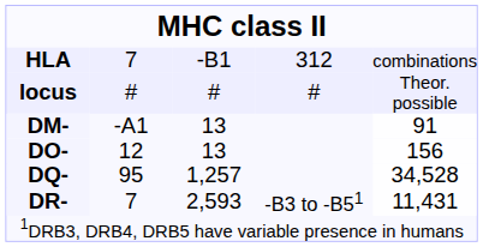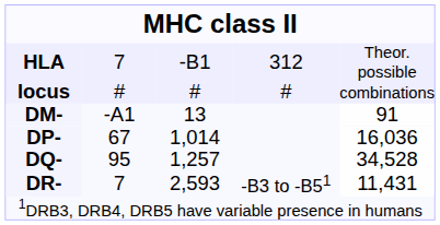HLA | column 5: combinations -> Theor. possible
locus | column 5: Theor. possible -> combinations
- row: DO- | 12 | 13 | 156
+ row: DP- | 67 | 1,014 | 16,036
